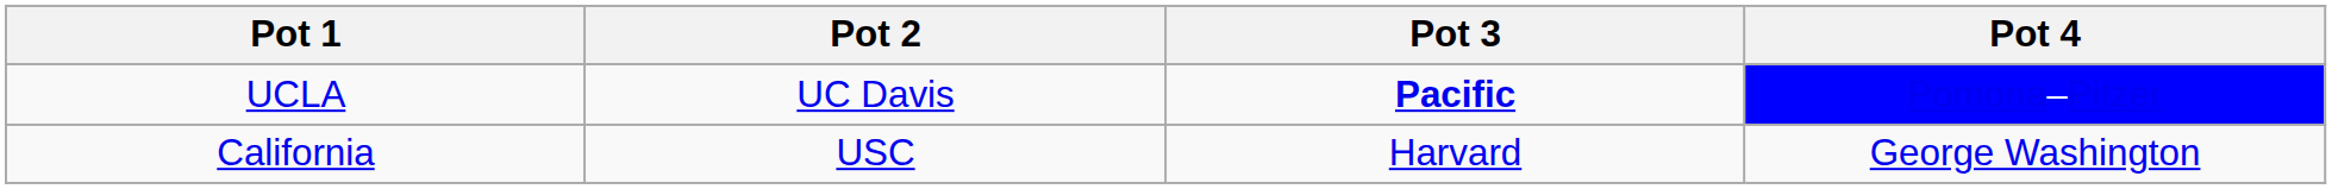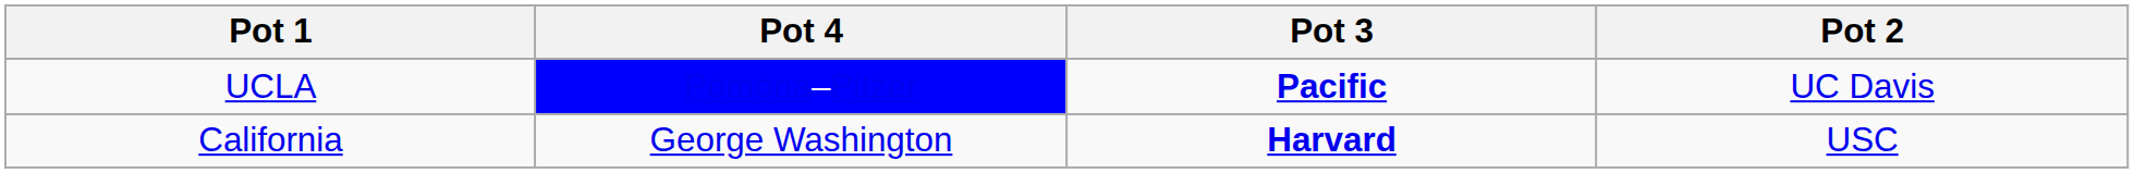columns swapped: Pot 2 <-> Pot 4
California | Pot 3: normal -> bold
